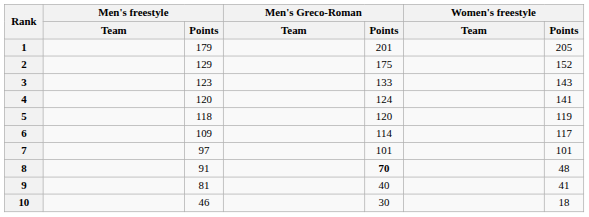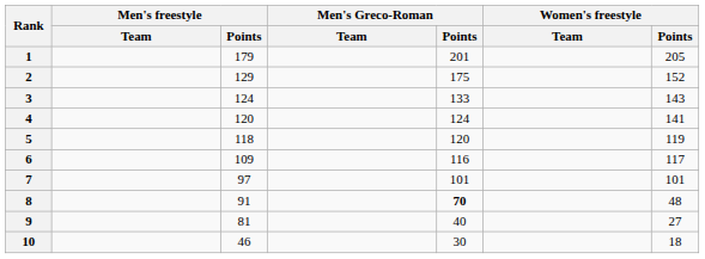3 | Men's freestyle / Points: 123 -> 124
6 | Men's Greco-Roman / Points: 114 -> 116
9 | Women's freestyle / Points: 41 -> 27
